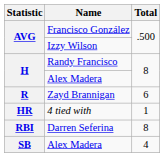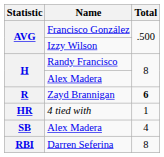Zayd Brannigan | Total: normal -> bold
rows swapped: Darren Seferina <-> SB / Alex Madera
